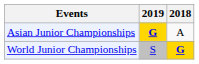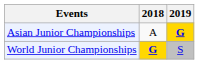columns swapped: 2018 <-> 2019
